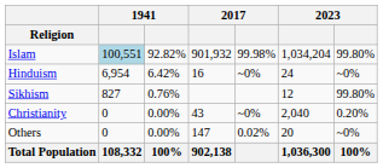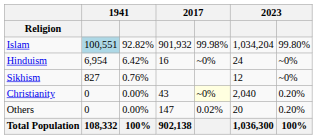Sikhism | column 7: 99.80% -> ~0%
Christianity | column 5: no background -> lightyellow background
Others | column 7: ~0% -> 0.20%
